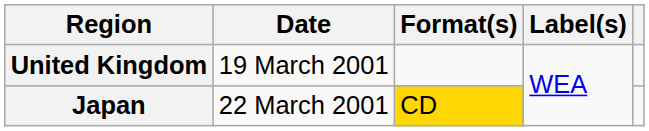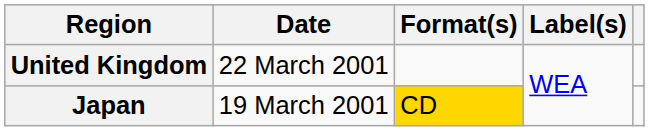United Kingdom | Date: 19 March 2001 -> 22 March 2001
Japan | Date: 22 March 2001 -> 19 March 2001
